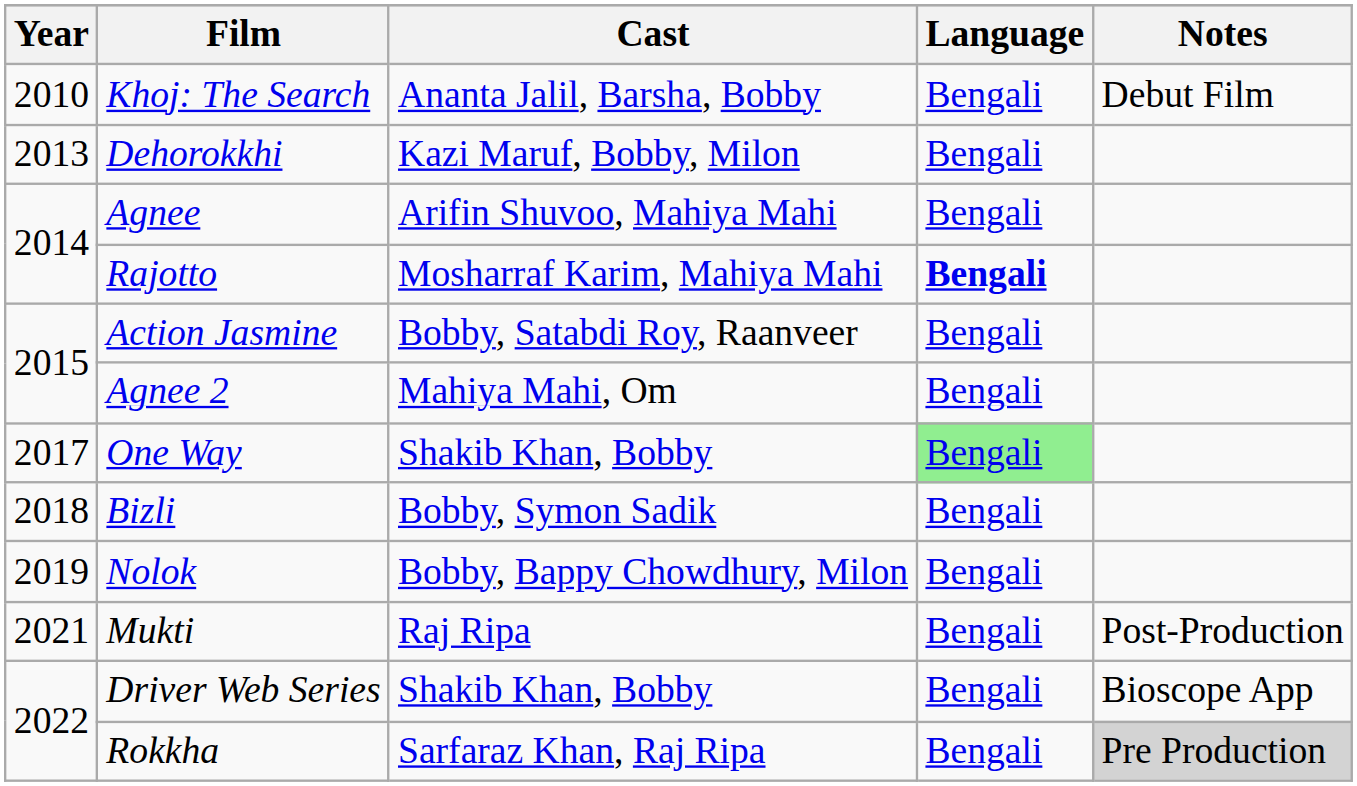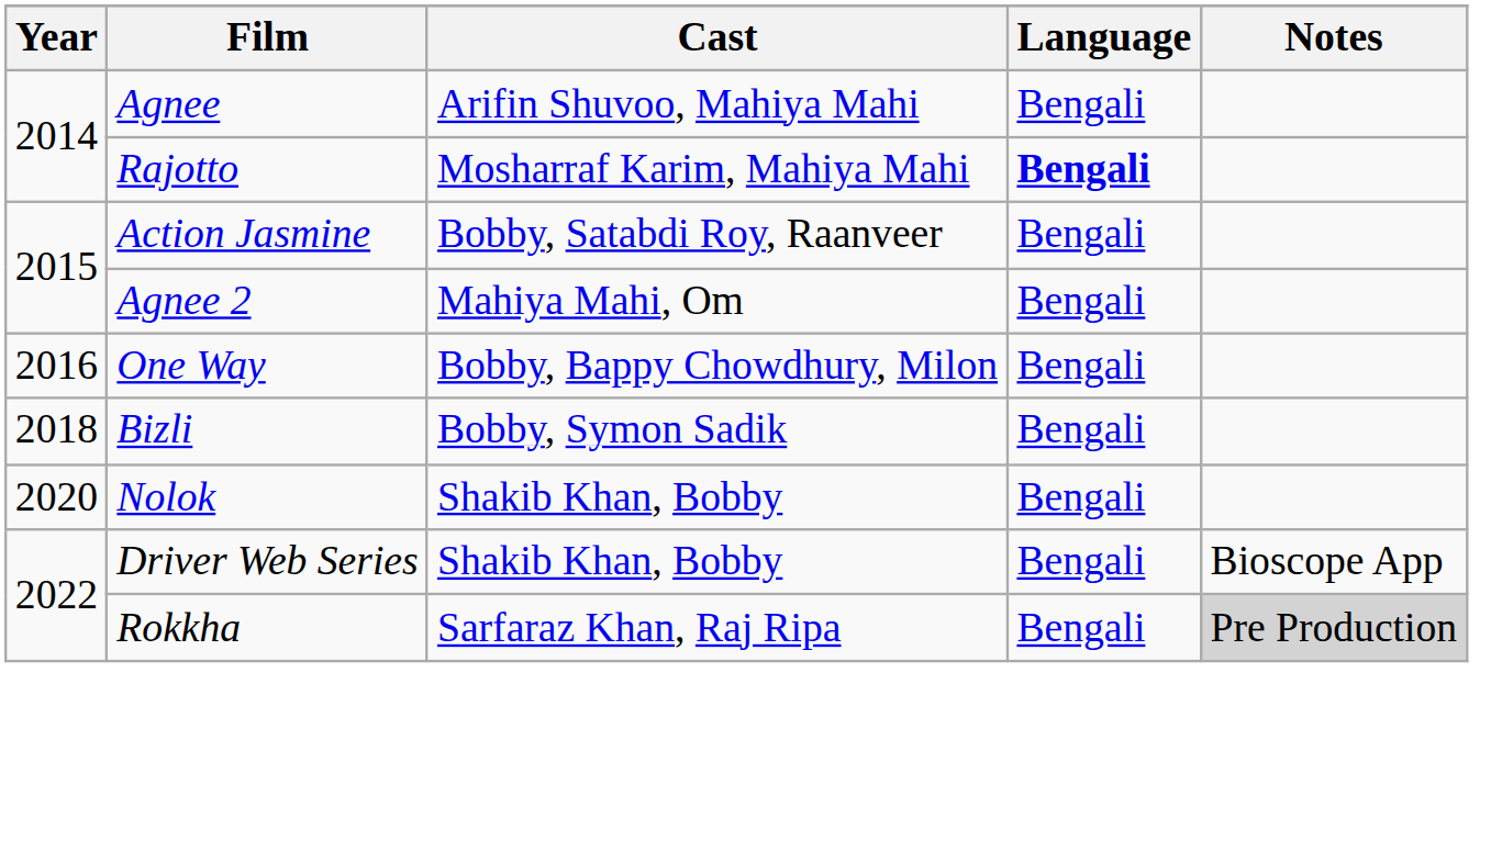- row: 2010 | Khoj: The Search | Ananta Jalil, Barsha, Bobby | Bengali | Debut Film
- row: 2013 | Dehorokkhi | Kazi Maruf, Bobby, Milon | Bengali
One Way | Year: 2017 -> 2016
One Way | Cast: Shakib Khan, Bobby -> Bobby, Bappy Chowdhury, Milon
One Way | Language: lightgreen background -> no background
Nolok | Year: 2019 -> 2020
Nolok | Cast: Bobby, Bappy Chowdhury, Milon -> Shakib Khan, Bobby
- row: 2021 | Mukti | Raj Ripa | Bengali | Post-Production
